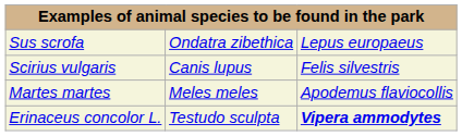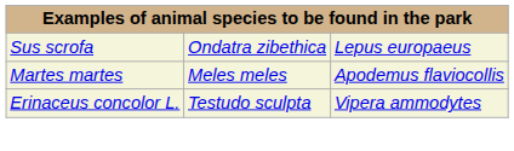- row: Scirius vulgaris | Canis lupus | Felis silvestris
Erinaceus concolor L. | column 3: bold -> normal
